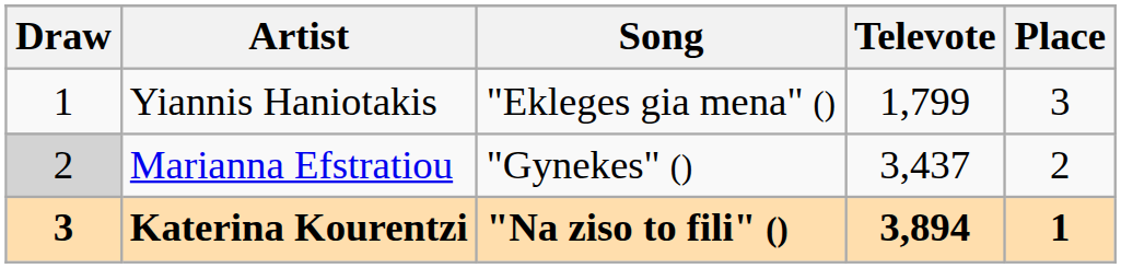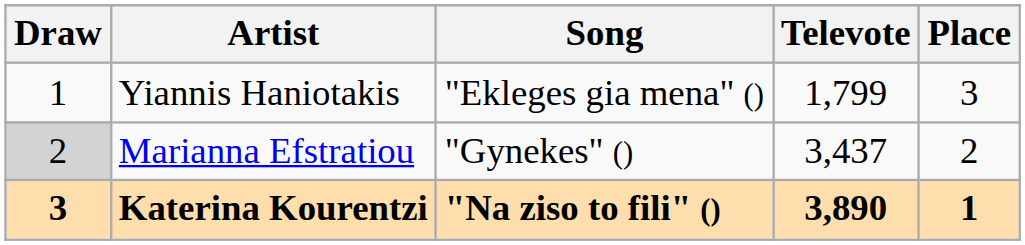Katerina Kourentzi | Televote: 3,894 -> 3,890
